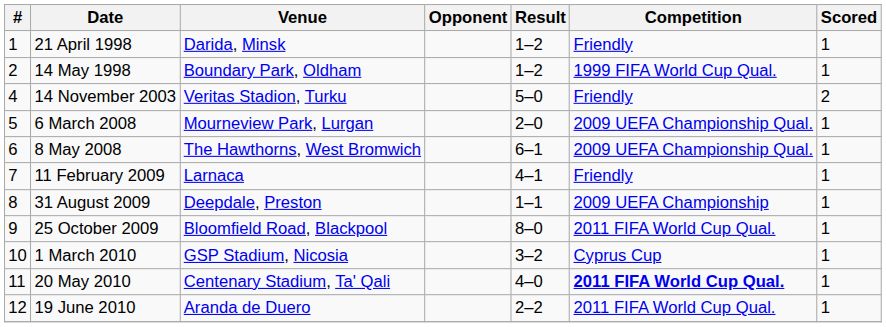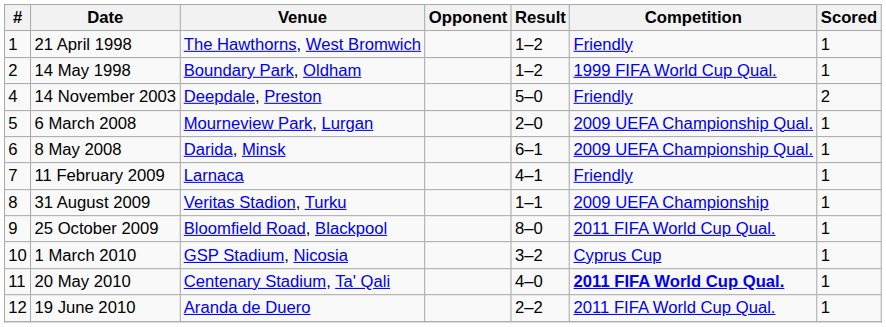21 April 1998 | Venue: Darida, Minsk -> The Hawthorns, West Bromwich
14 November 2003 | Venue: Veritas Stadion, Turku -> Deepdale, Preston
8 May 2008 | Venue: The Hawthorns, West Bromwich -> Darida, Minsk
31 August 2009 | Venue: Deepdale, Preston -> Veritas Stadion, Turku
